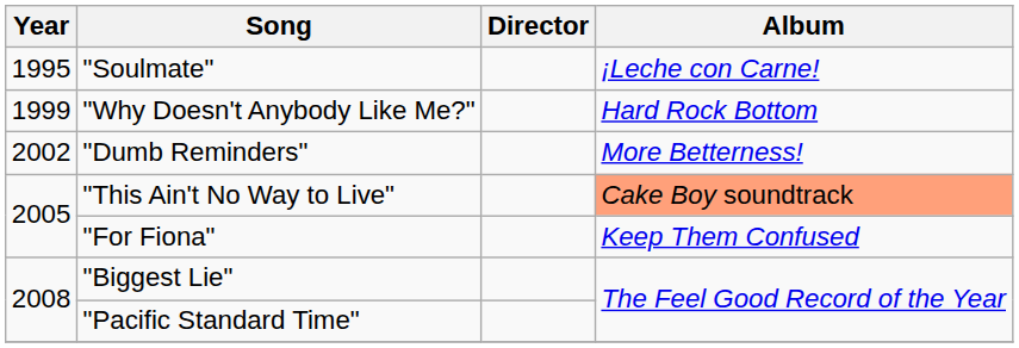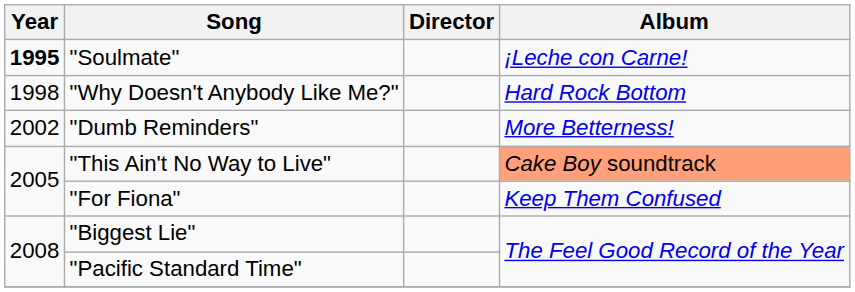"Soulmate" | Year: normal -> bold
"Why Doesn't Anybody Like Me?" | Year: 1999 -> 1998
